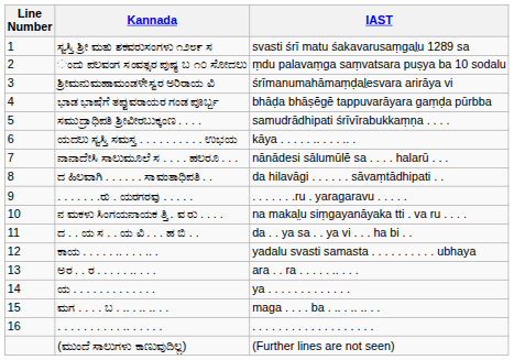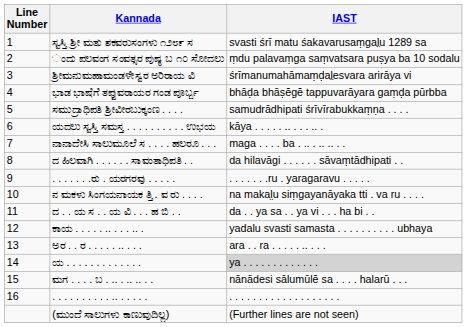ನಾನಾದೇಸಿ ಸಾಲುಮೂಲೆ ಸ . . . . ಹಲರೂ . . . | IAST: nānādesi sālumūlĕ sa . . . . halarū . . . -> maga . . . . ba . .. . .. .. . .
ಯ . . . . . . . . . . . . . | IAST: no background -> lightgrey background
ಮಗ . . . . ಬ . .. . .. .. . . | IAST: maga . . . . ba . .. . .. .. . . -> nānādesi sālumūlĕ sa . . . . halarū . . .
